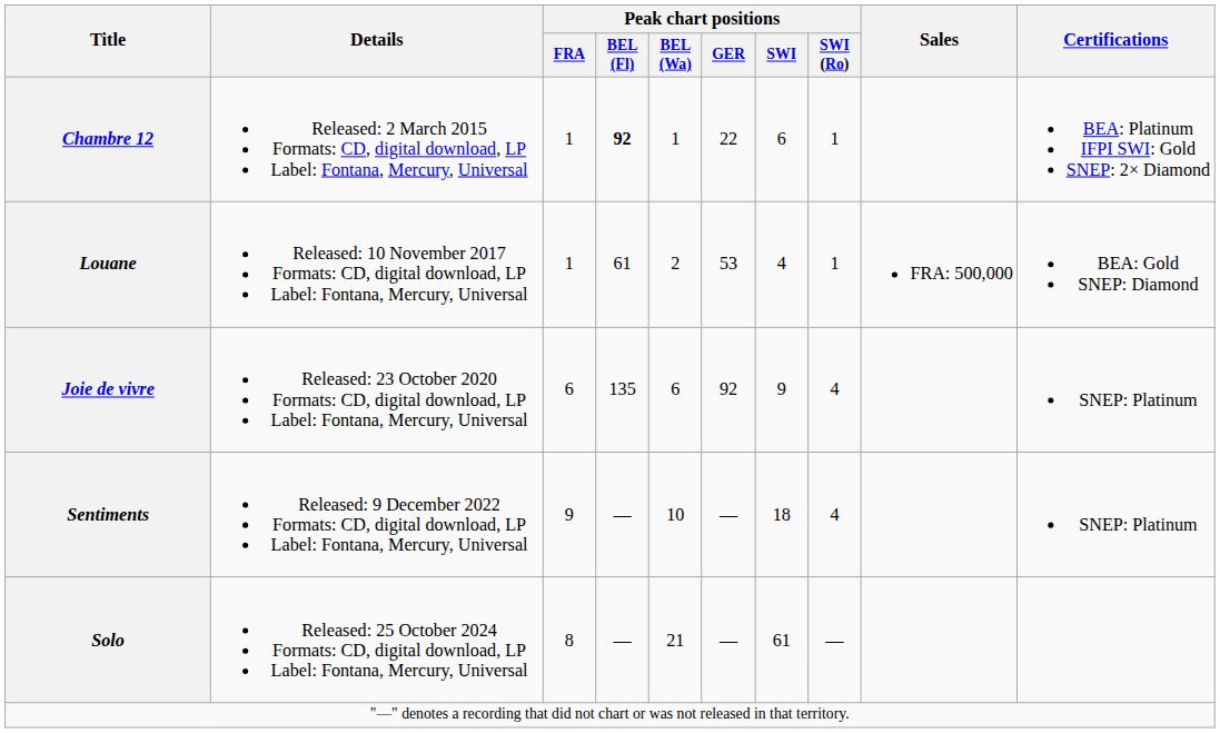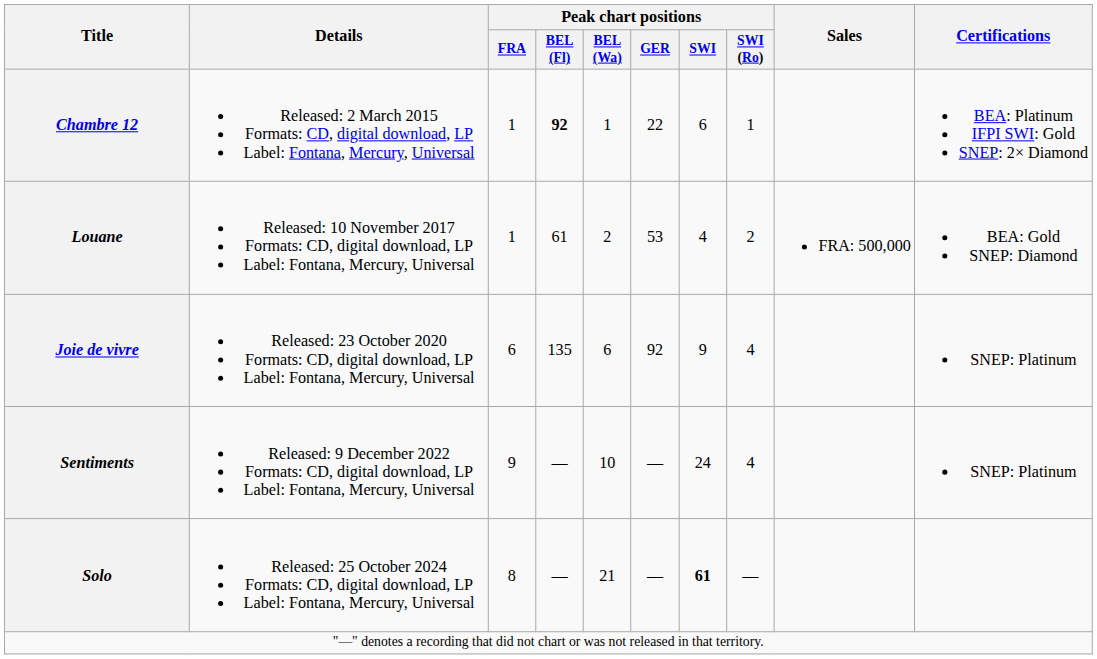Louane | Peak chart positions / SWI (Ro): 1 -> 2
Sentiments | Peak chart positions / SWI: 18 -> 24
Solo | Peak chart positions / SWI: normal -> bold
